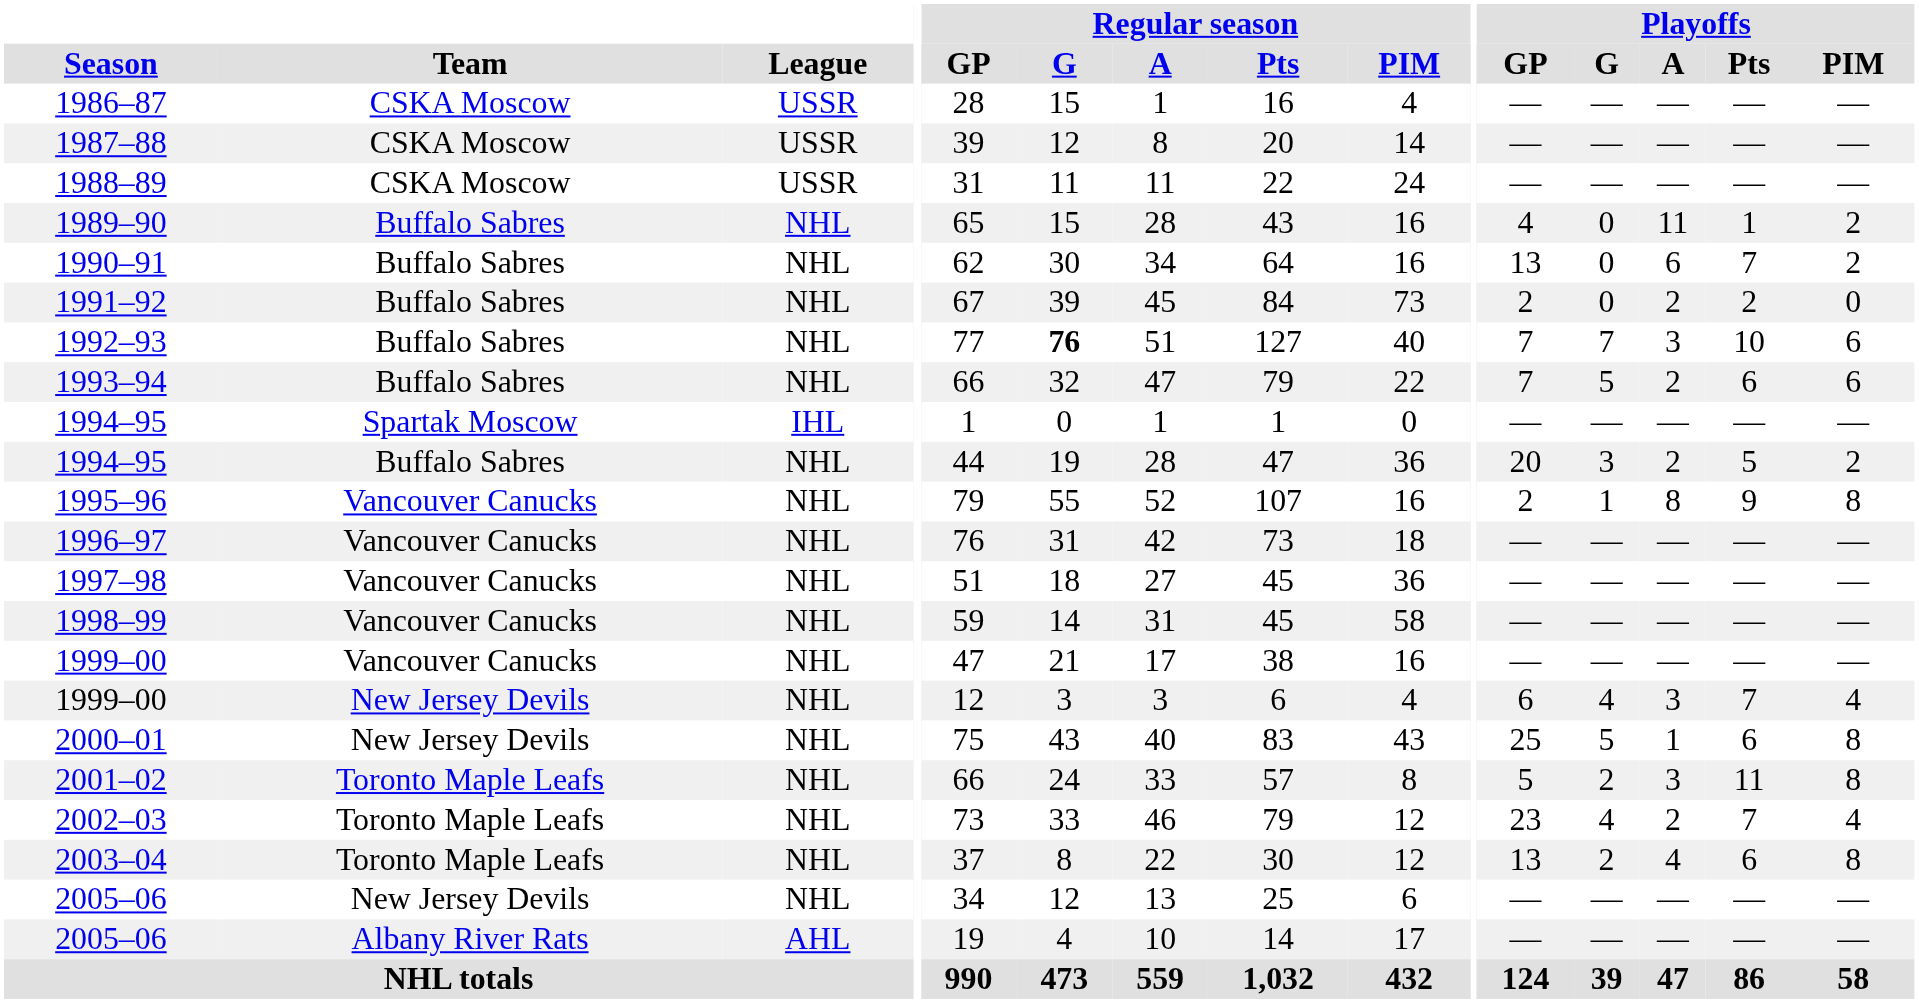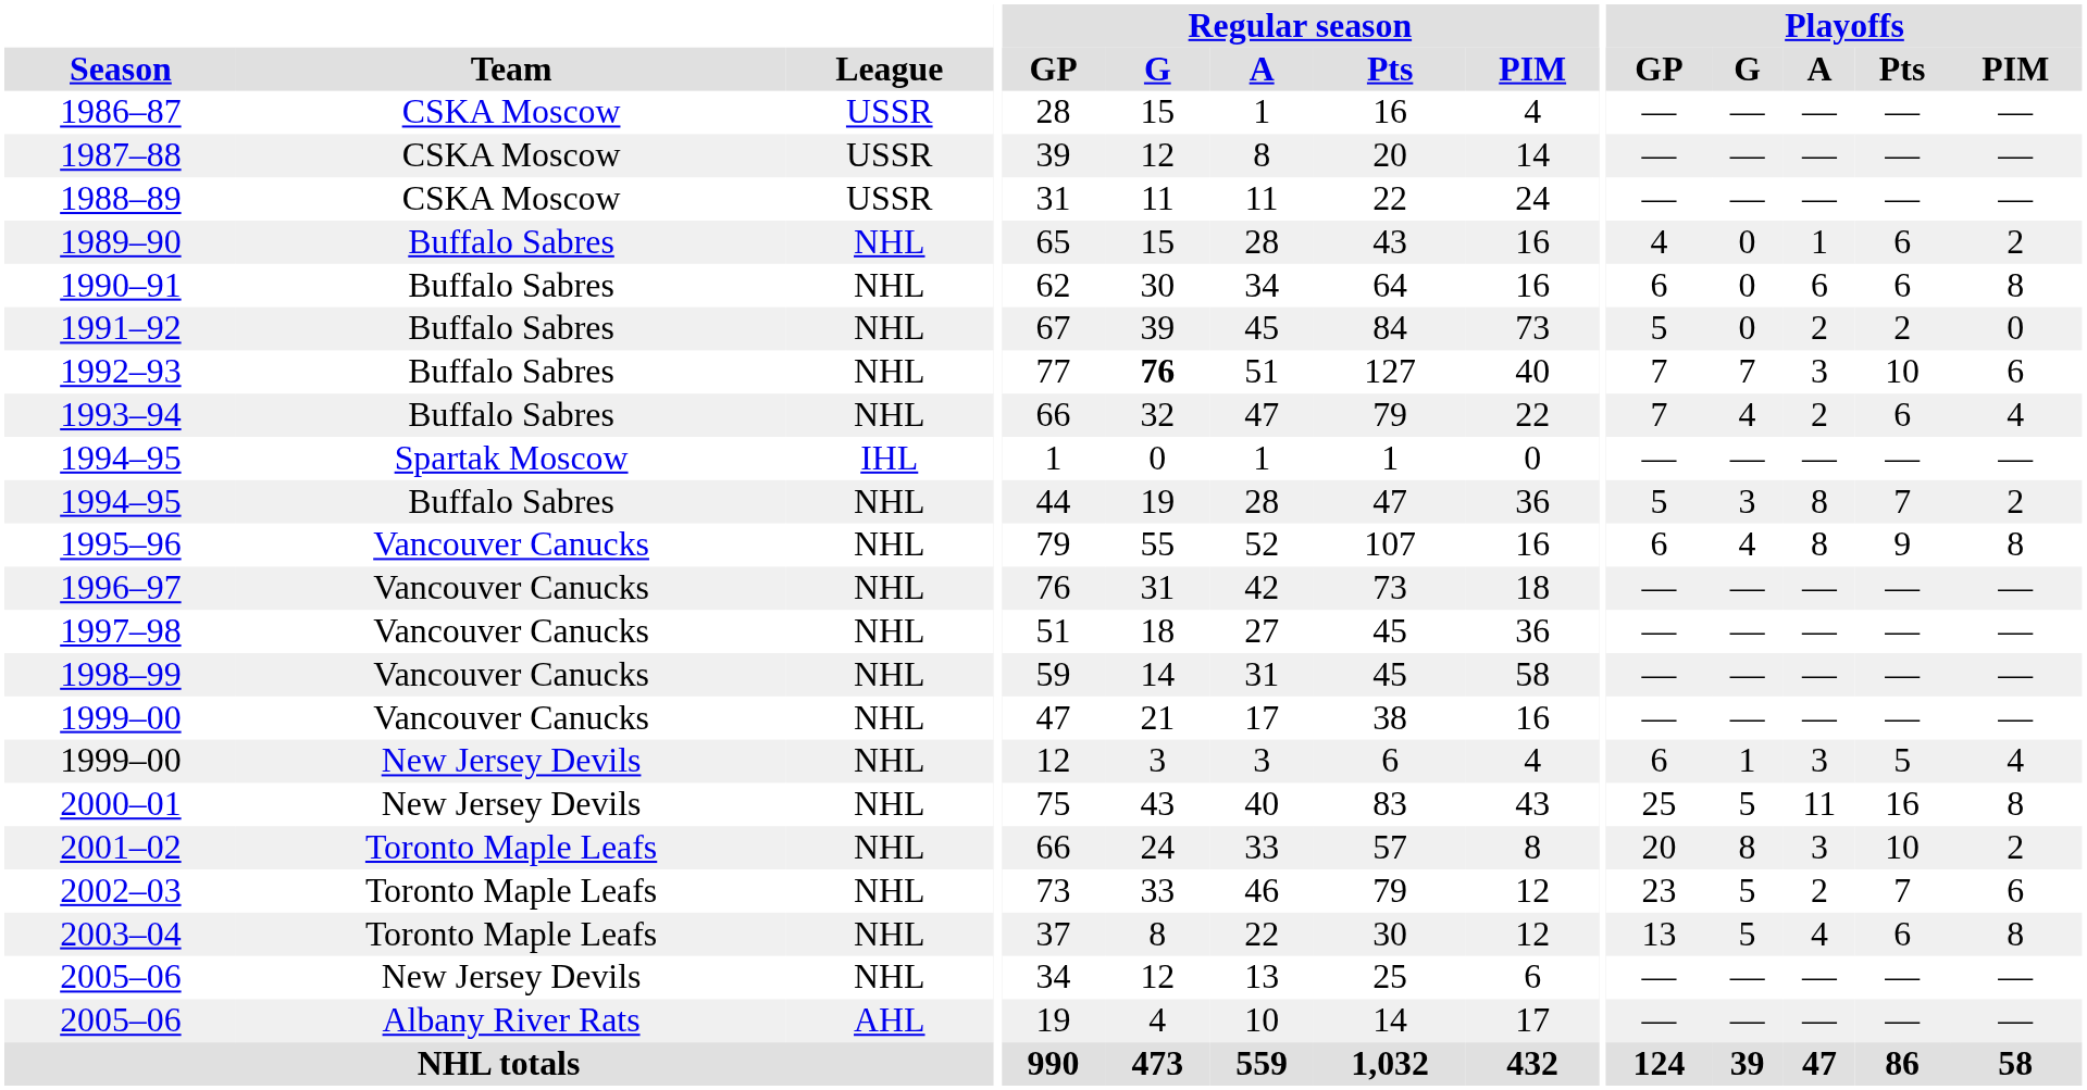1989–90 | Playoffs / A: 11 -> 1
1989–90 | Playoffs / Pts: 1 -> 6
1990–91 | Playoffs / GP: 13 -> 6
1990–91 | Playoffs / Pts: 7 -> 6
1990–91 | Playoffs / PIM: 2 -> 8
1991–92 | Playoffs / GP: 2 -> 5
1993–94 | Playoffs / G: 5 -> 4
1993–94 | Playoffs / PIM: 6 -> 4
1994–95 / Buffalo Sabres | Playoffs / GP: 20 -> 5
1994–95 / Buffalo Sabres | Playoffs / A: 2 -> 8
1994–95 / Buffalo Sabres | Playoffs / Pts: 5 -> 7
1995–96 | Playoffs / GP: 2 -> 6
1995–96 | Playoffs / G: 1 -> 4
1999–00 / New Jersey Devils | Playoffs / G: 4 -> 1
1999–00 / New Jersey Devils | Playoffs / Pts: 7 -> 5
2000–01 | Playoffs / A: 1 -> 11
2000–01 | Playoffs / Pts: 6 -> 16
2001–02 | Playoffs / GP: 5 -> 20
2001–02 | Playoffs / G: 2 -> 8
2001–02 | Playoffs / Pts: 11 -> 10
2001–02 | Playoffs / PIM: 8 -> 2
2002–03 | Playoffs / G: 4 -> 5
2002–03 | Playoffs / PIM: 4 -> 6
2003–04 | Playoffs / G: 2 -> 5
